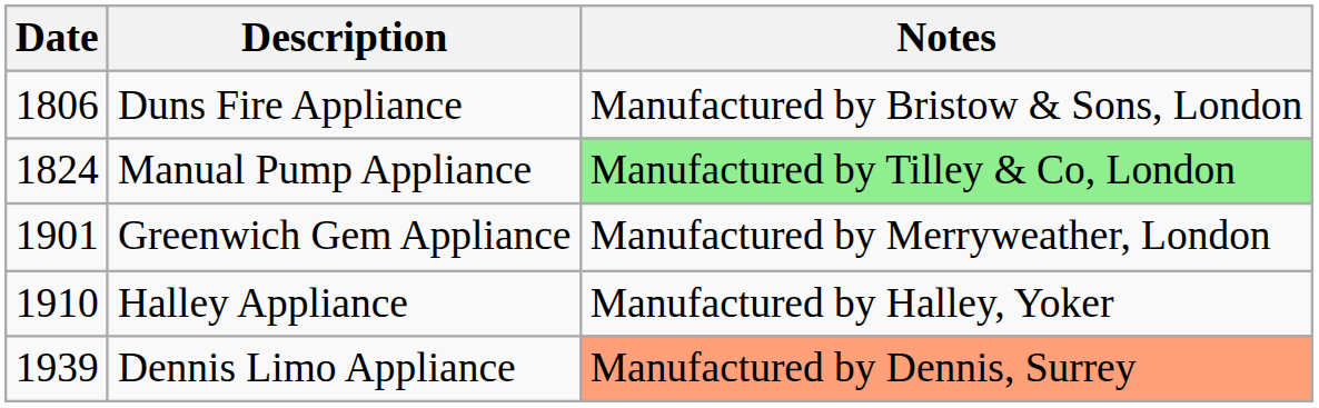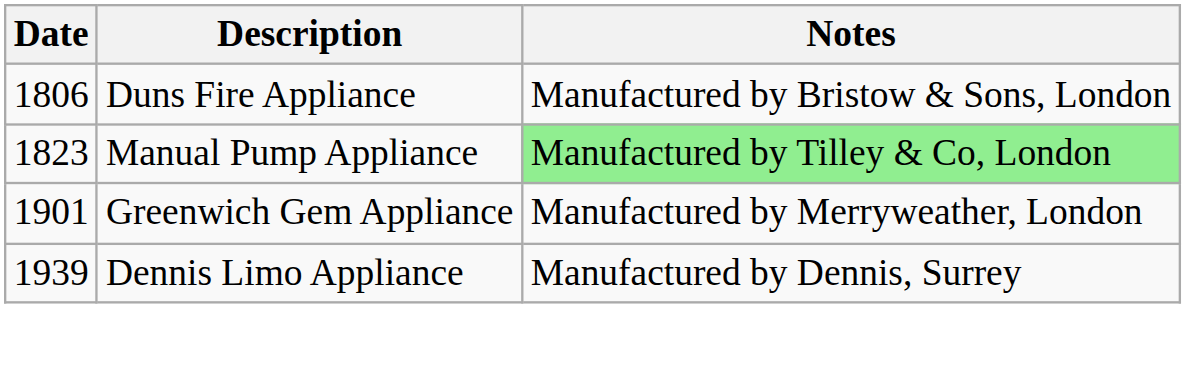Manual Pump Appliance | Date: 1824 -> 1823
- row: 1910 | Halley Appliance | Manufactured by Halley, Yoker
Dennis Limo Appliance | Notes: lightsalmon background -> no background
